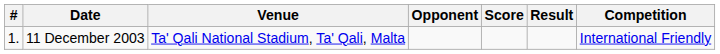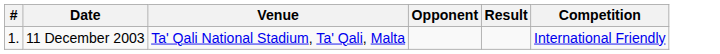- column: Score
